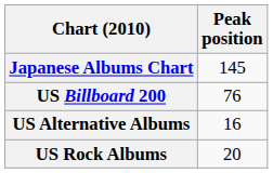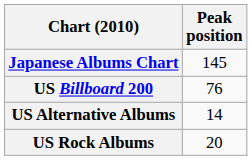US Alternative Albums | Peak position: 16 -> 14
